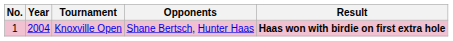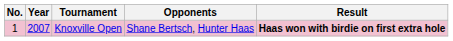Knoxville Open | Year: 2004 -> 2007
